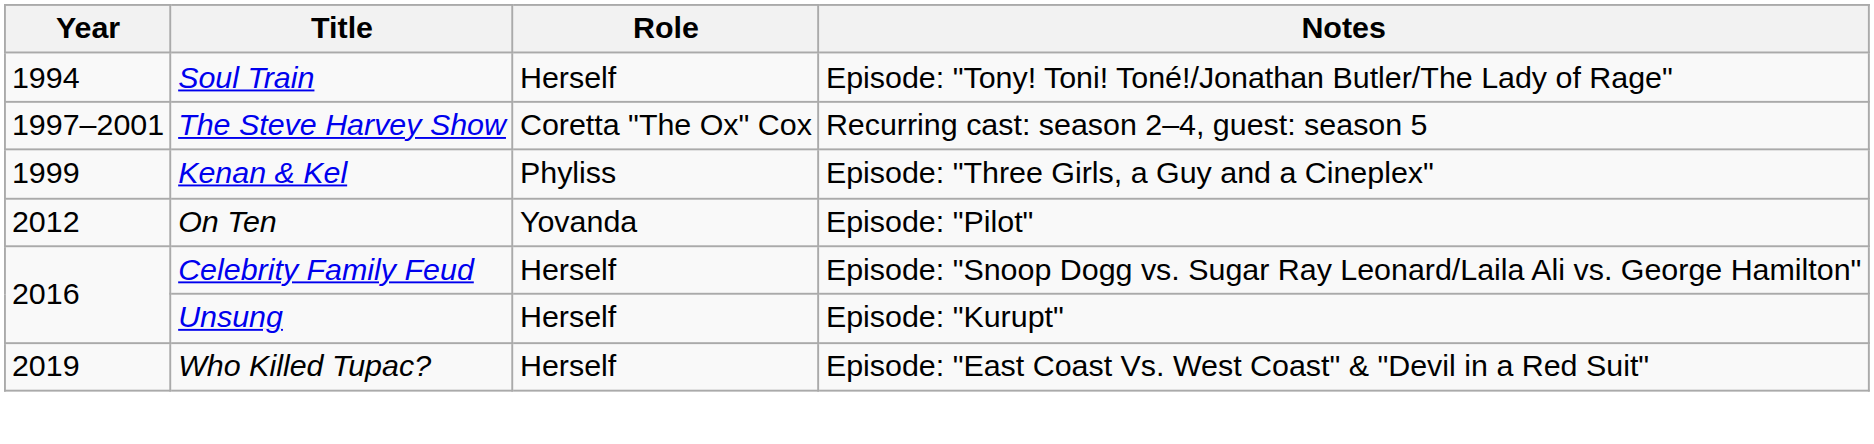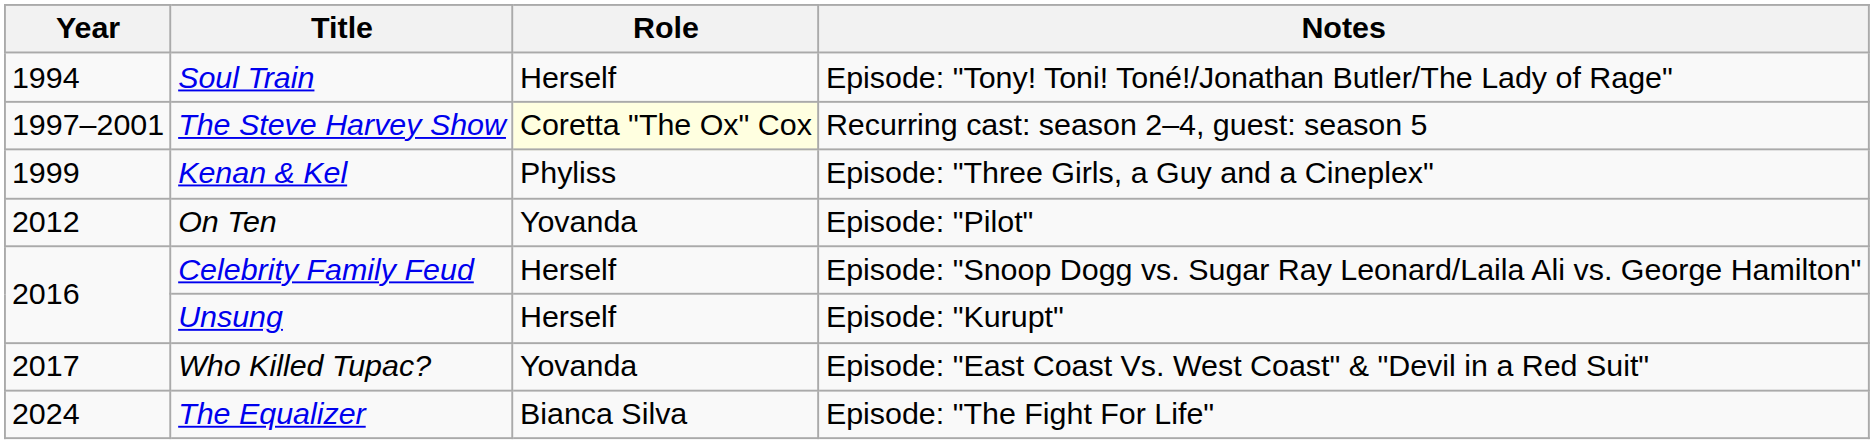The Steve Harvey Show | Role: no background -> lightyellow background
Who Killed Tupac? | Year: 2019 -> 2017
Who Killed Tupac? | Role: Herself -> Yovanda
+ row: 2024 | The Equalizer | Bianca Silva | Episode: "The Fight For Life"
